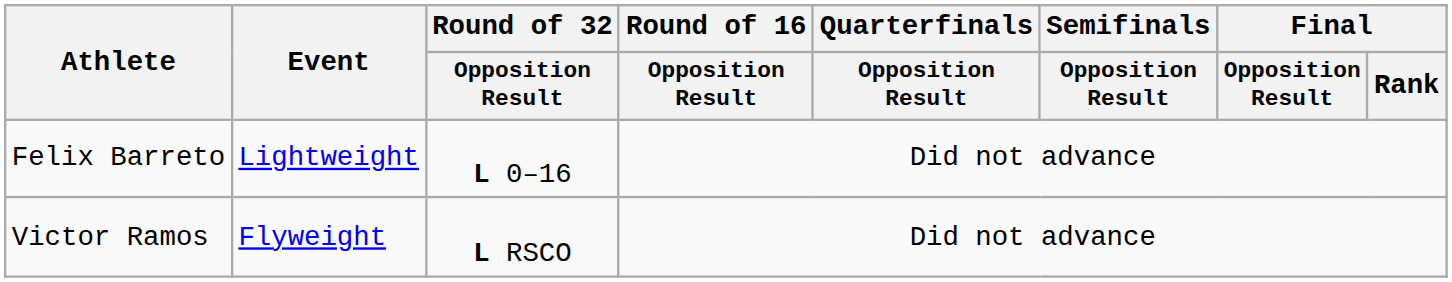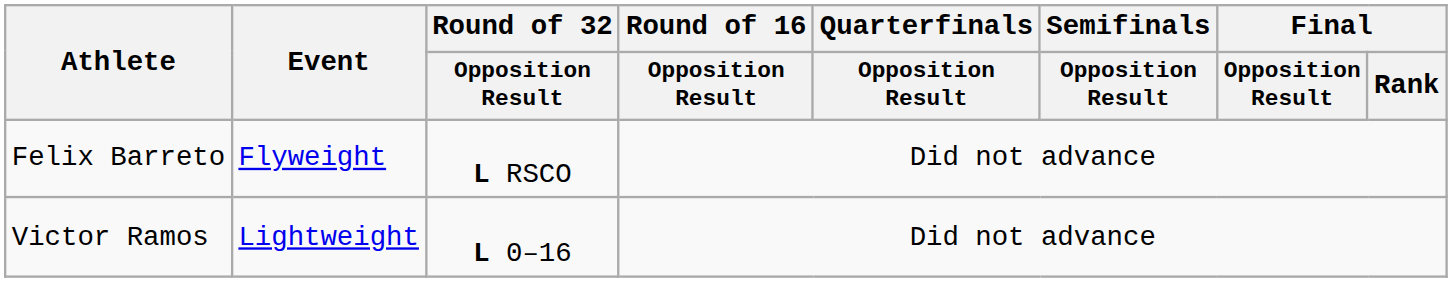Felix Barreto | Event: Lightweight -> Flyweight
Felix Barreto | Round of 32 / Opposition Result: L 0–16 -> L RSCO
Victor Ramos | Event: Flyweight -> Lightweight
Victor Ramos | Round of 32 / Opposition Result: L RSCO -> L 0–16
